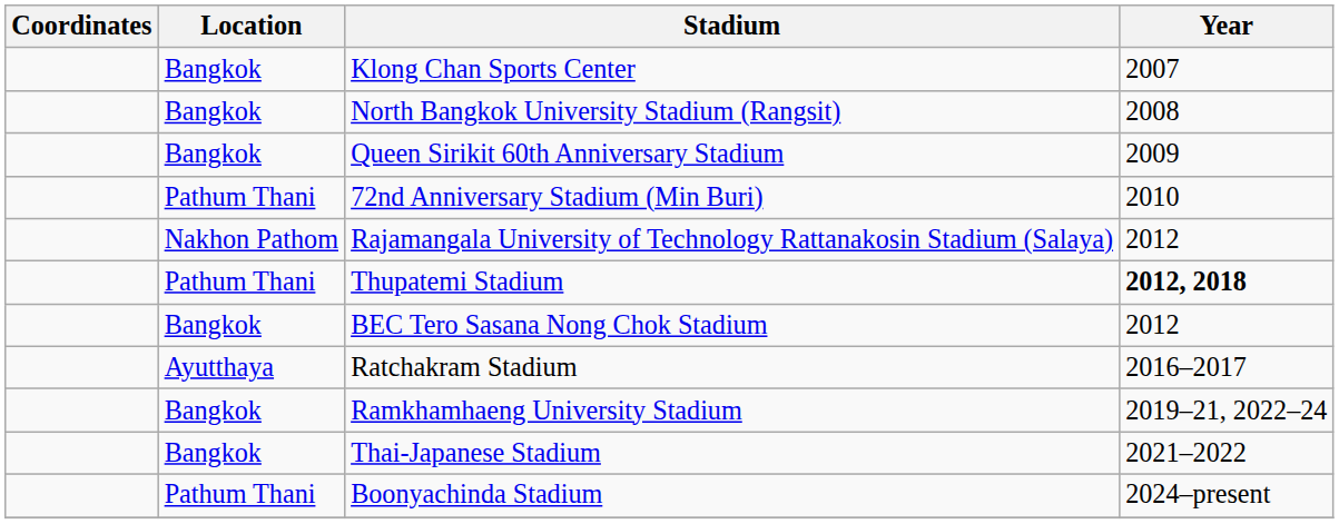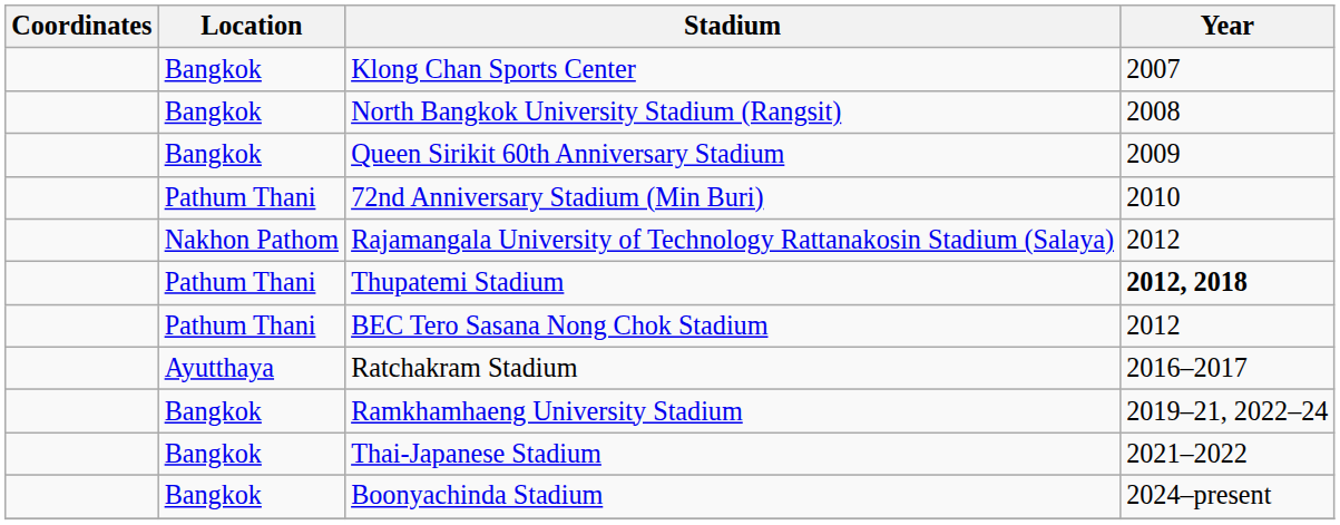BEC Tero Sasana Nong Chok Stadium | Location: Bangkok -> Pathum Thani
Boonyachinda Stadium | Location: Pathum Thani -> Bangkok
